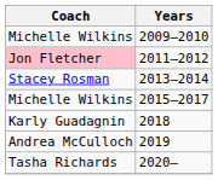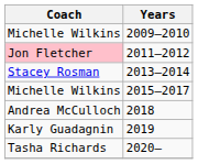2018 | Coach: Karly Guadagnin -> Andrea McCulloch
2019 | Coach: Andrea McCulloch -> Karly Guadagnin
